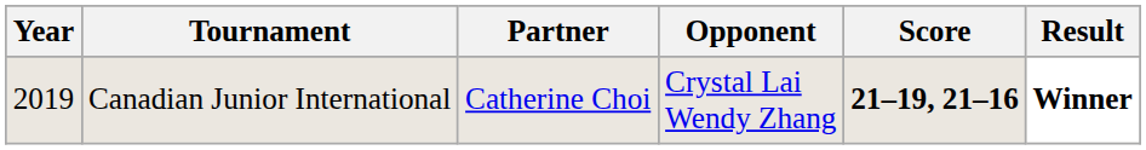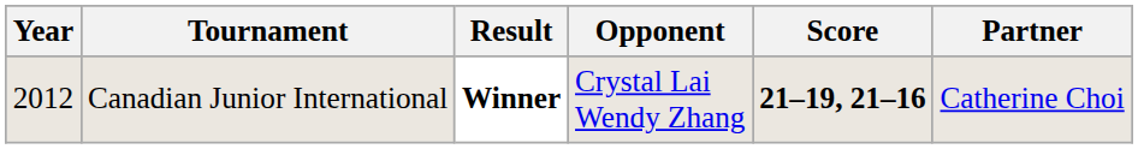columns swapped: Partner <-> Result
Canadian Junior International | Year: 2019 -> 2012
